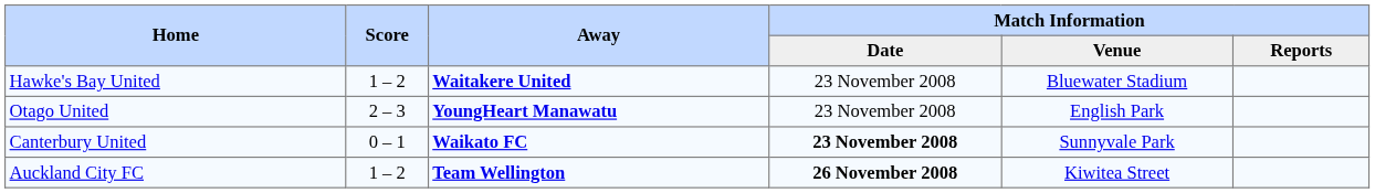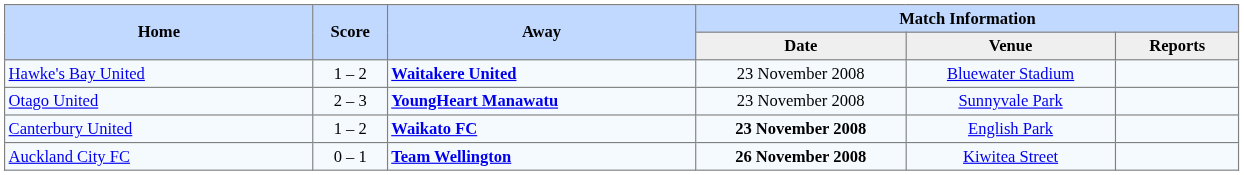Otago United | Match Information / Venue: English Park -> Sunnyvale Park
Canterbury United | Score: 0 – 1 -> 1 – 2
Canterbury United | Match Information / Venue: Sunnyvale Park -> English Park
Auckland City FC | Score: 1 – 2 -> 0 – 1
